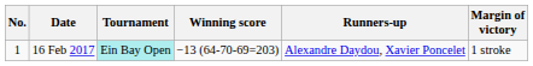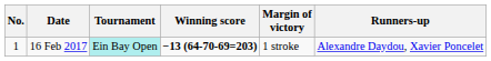columns swapped: Margin of victory <-> Runners-up
16 Feb 2017 | Winning score: normal -> bold
